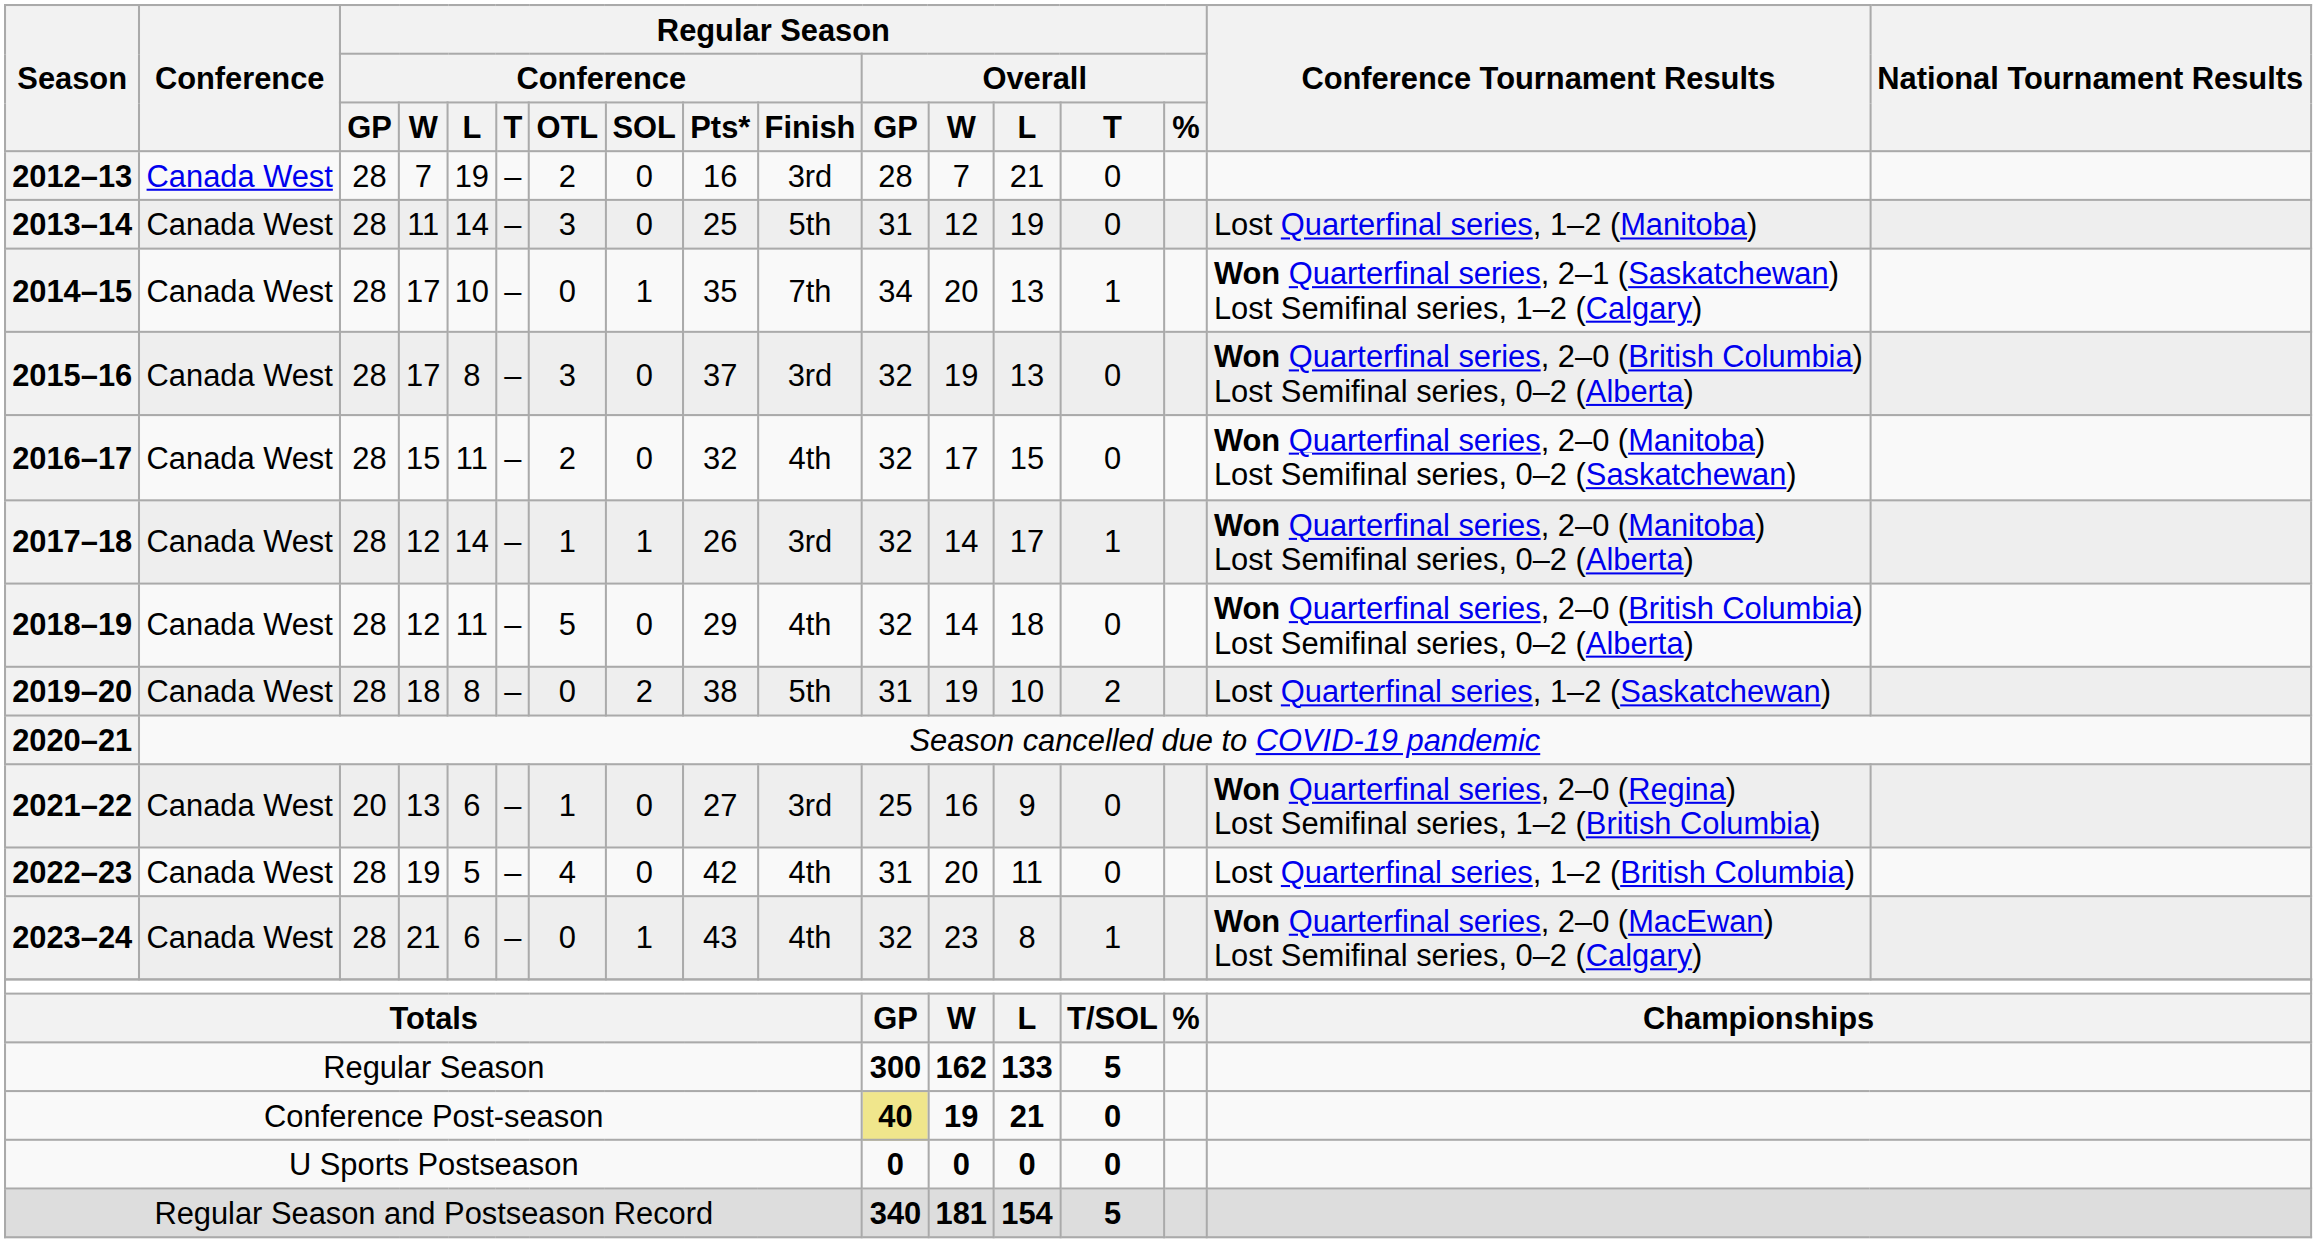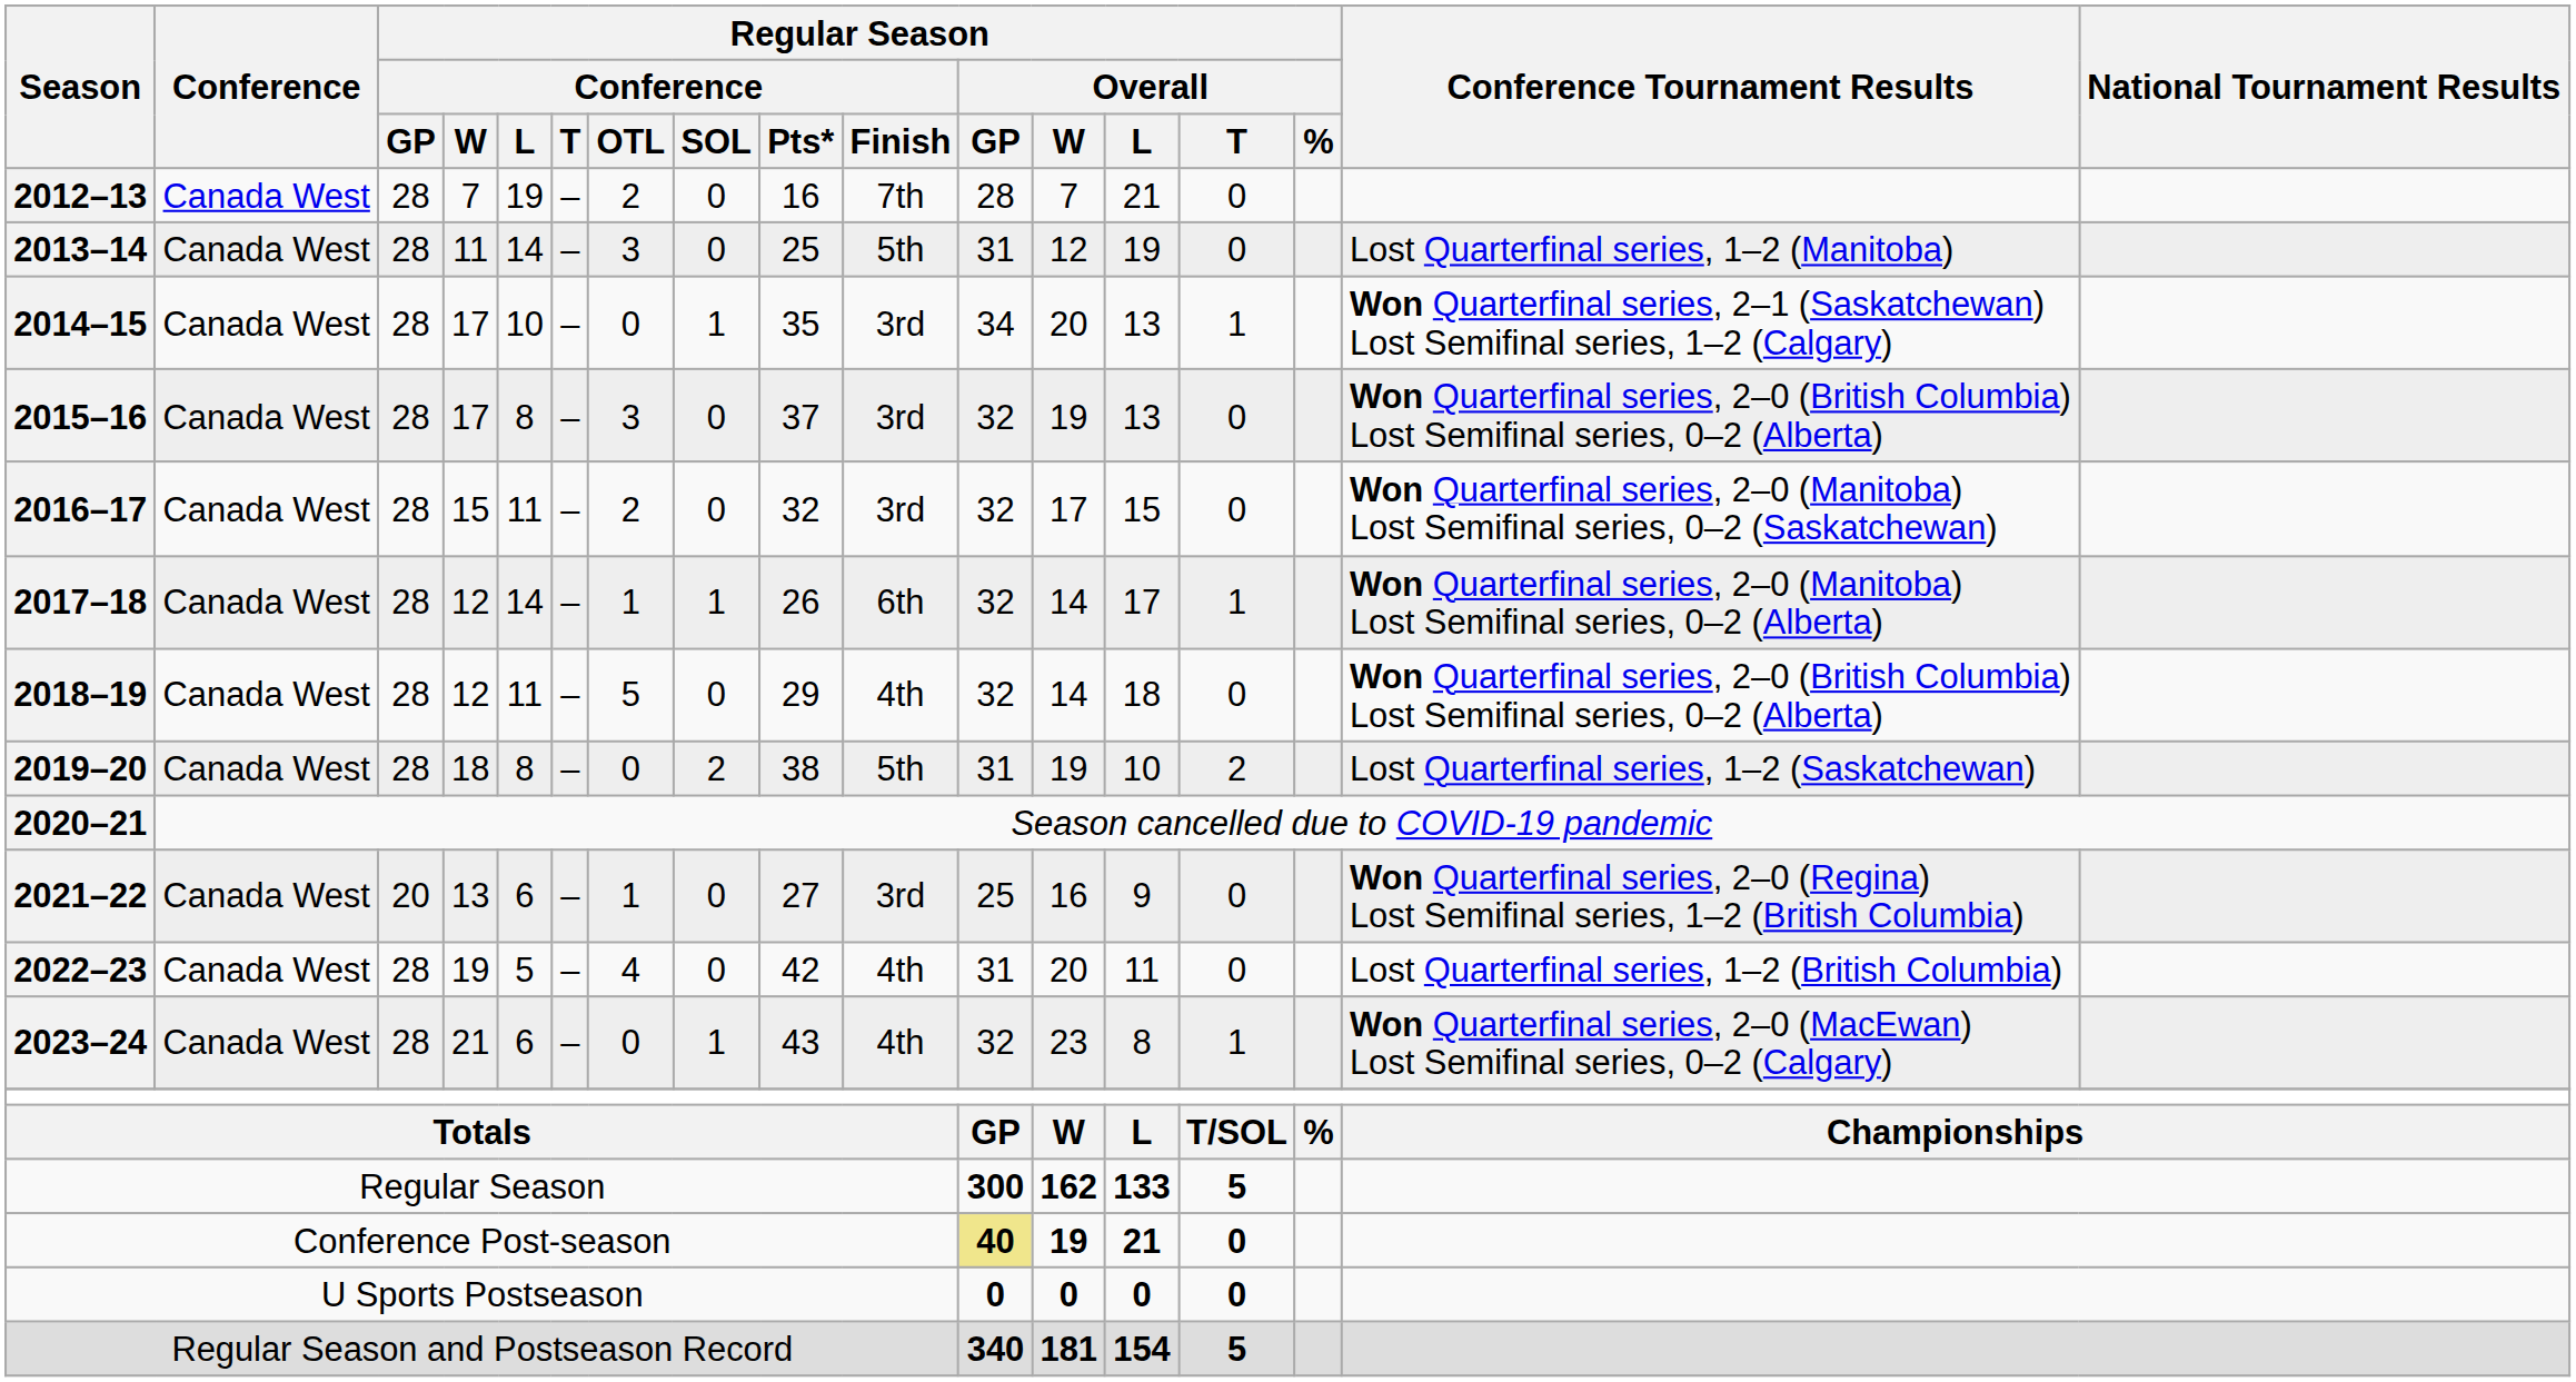2012–13 | Regular Season / Conference / Finish: 3rd -> 7th
2014–15 | Regular Season / Conference / Finish: 7th -> 3rd
2016–17 | Regular Season / Conference / Finish: 4th -> 3rd
2017–18 | Regular Season / Conference / Finish: 3rd -> 6th
